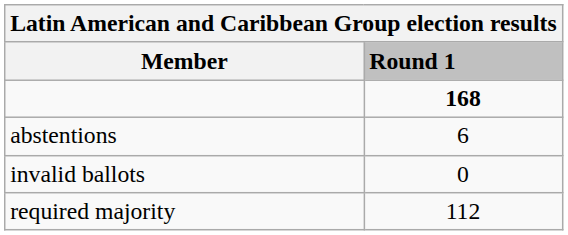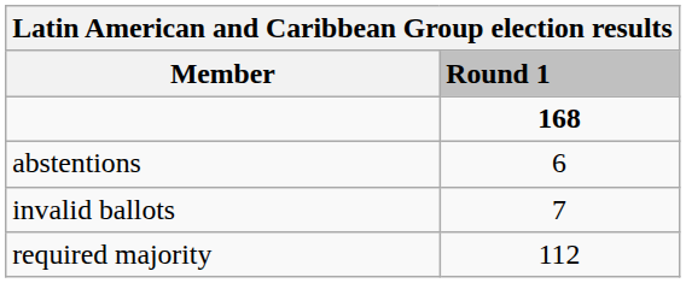invalid ballots | Round 1: 0 -> 7
